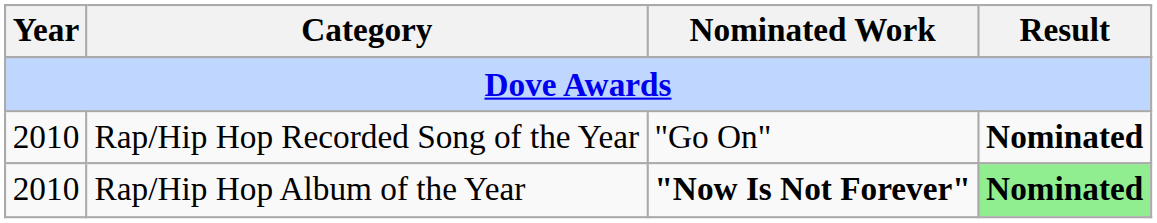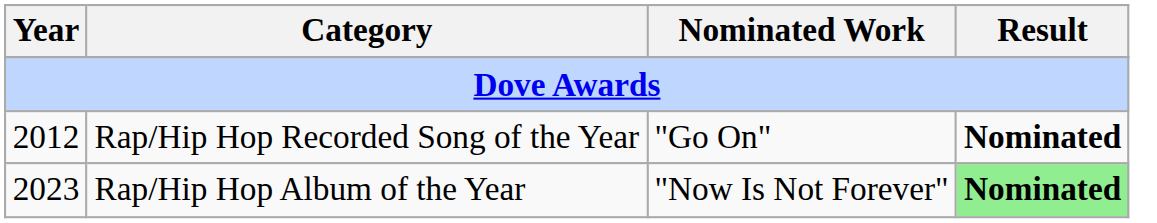Rap/Hip Hop Recorded Song of the Year | Year: 2010 -> 2012
Rap/Hip Hop Album of the Year | Year: 2010 -> 2023
Rap/Hip Hop Album of the Year | Nominated Work: bold -> normal
